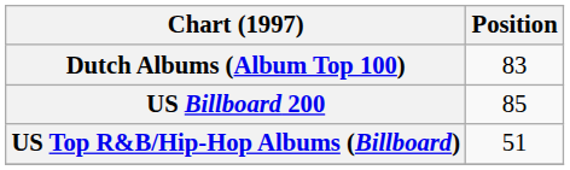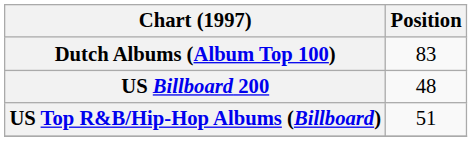US Billboard 200 | Position: 85 -> 48
